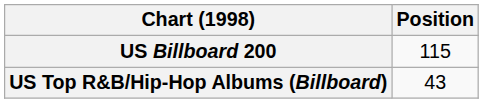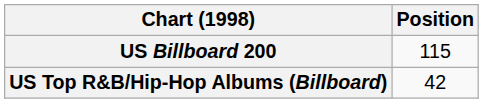US Top R&B/Hip-Hop Albums (Billboard) | Position: 43 -> 42
